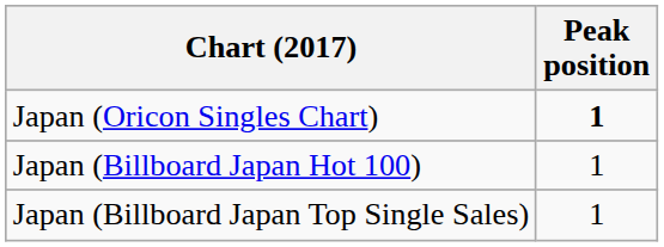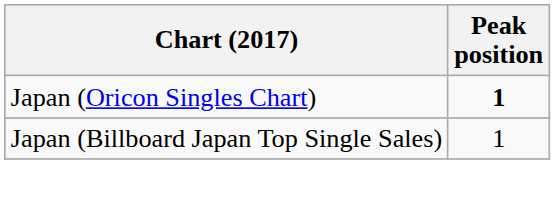- row: Japan (Billboard Japan Hot 100) | 1
